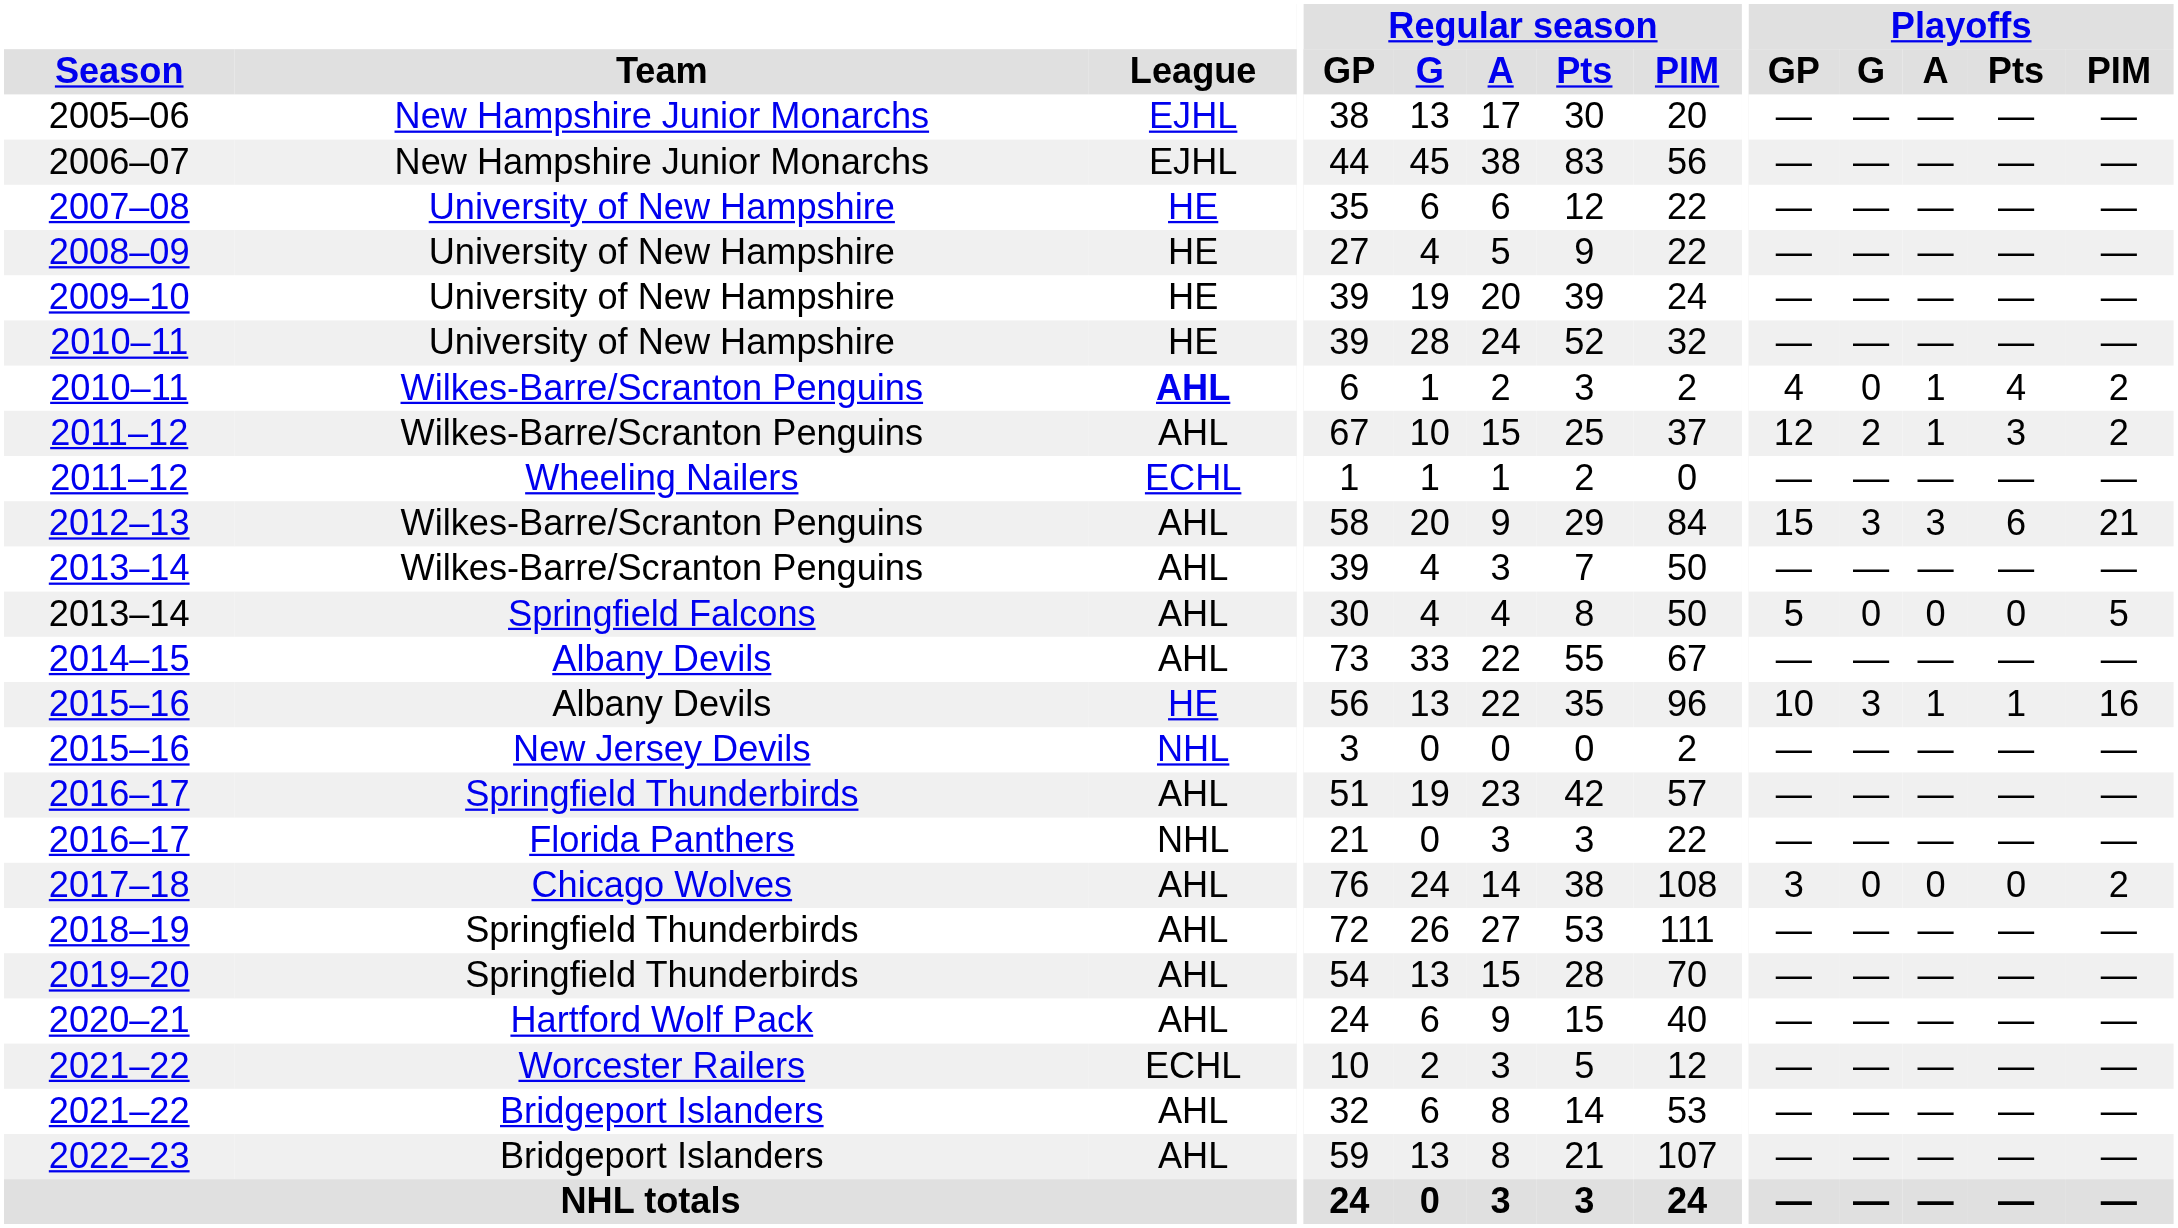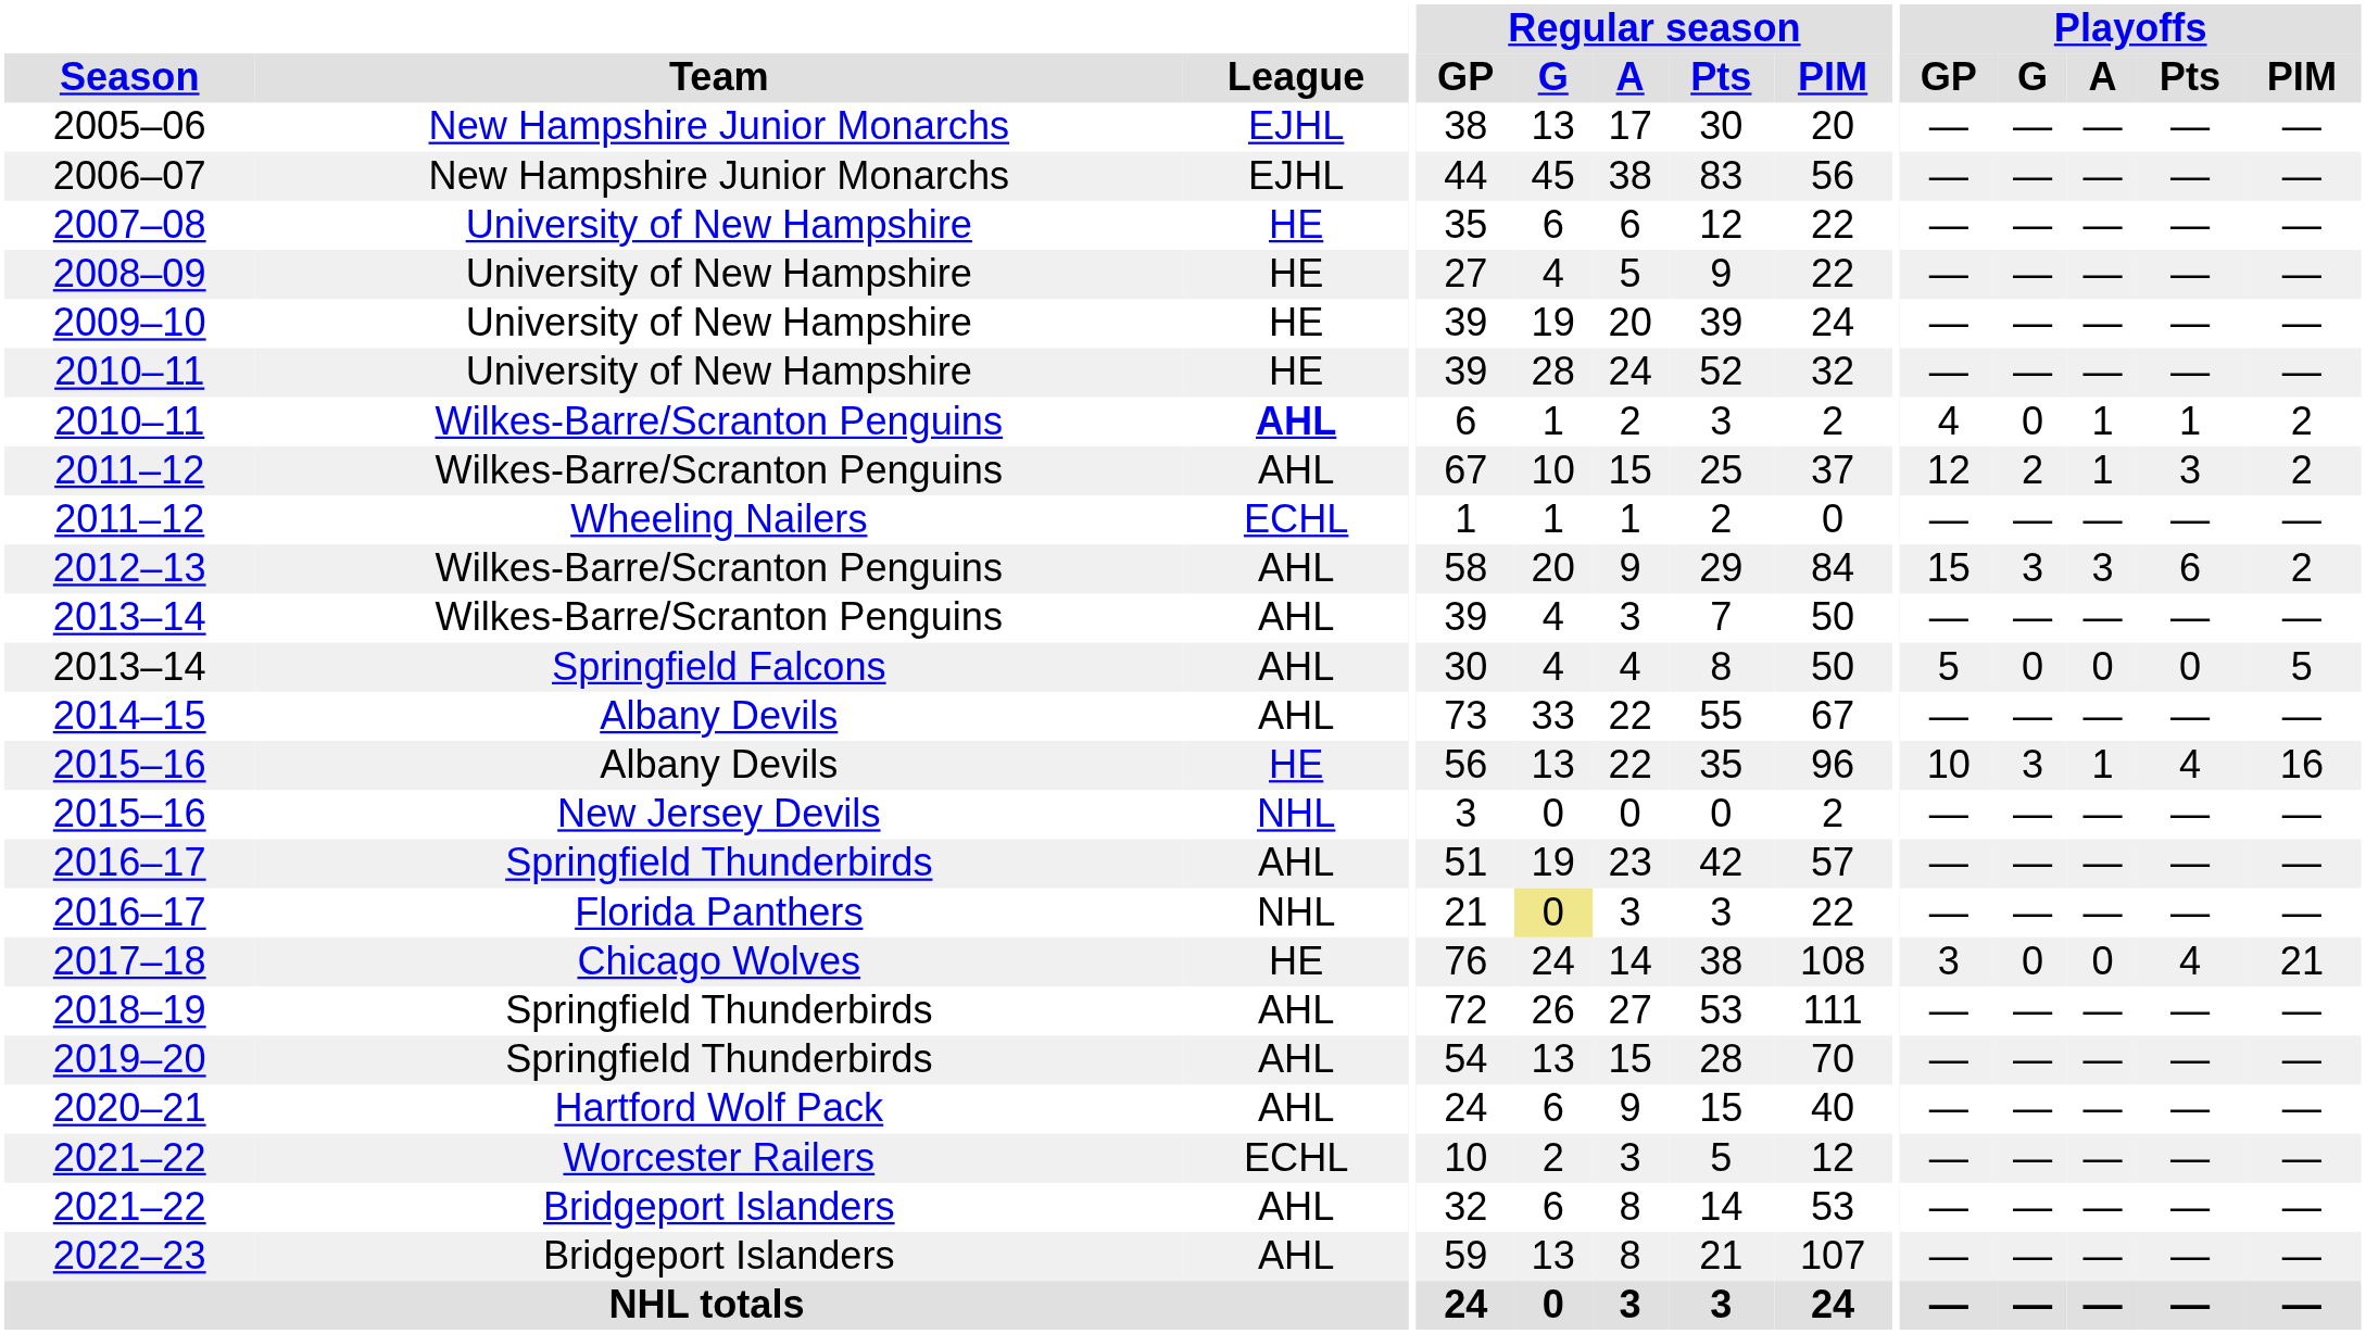2010–11 / Wilkes-Barre/Scranton Penguins | Playoffs / Pts: 4 -> 1
2012–13 | Playoffs / PIM: 21 -> 2
2015–16 / Albany Devils | Playoffs / Pts: 1 -> 4
2016–17 / Florida Panthers | Regular season / G: no background -> khaki background
2017–18 | League: AHL -> HE
2017–18 | Playoffs / Pts: 0 -> 4
2017–18 | Playoffs / PIM: 2 -> 21
